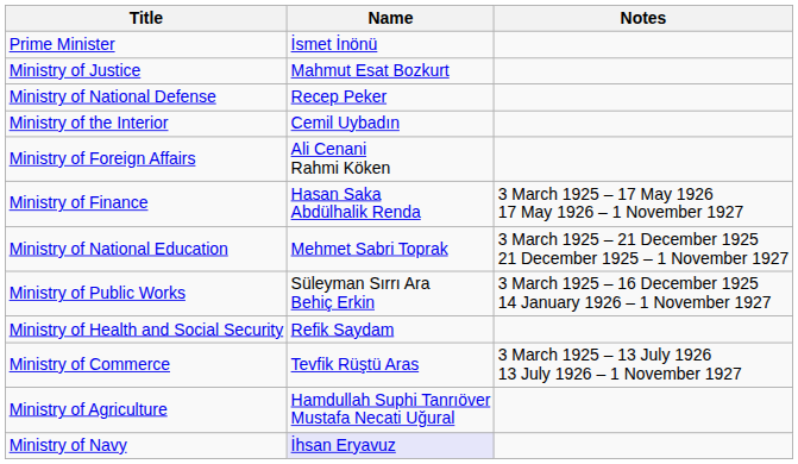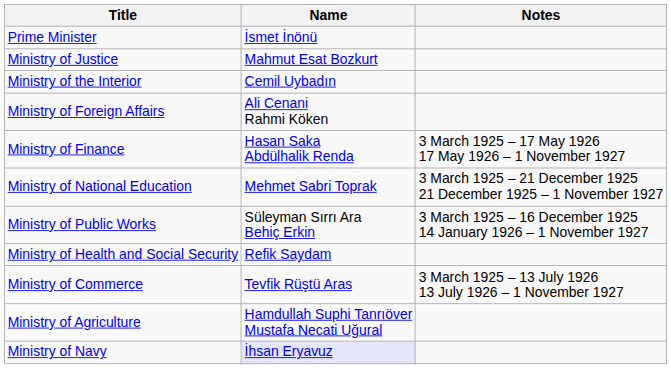- row: Ministry of National Defense | Recep Peker
